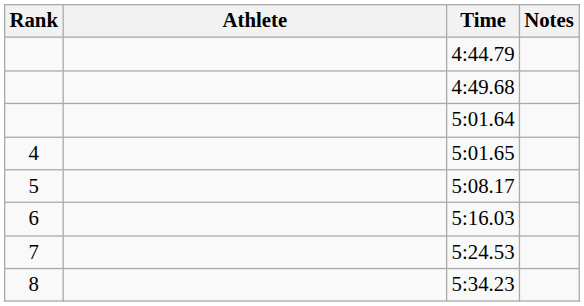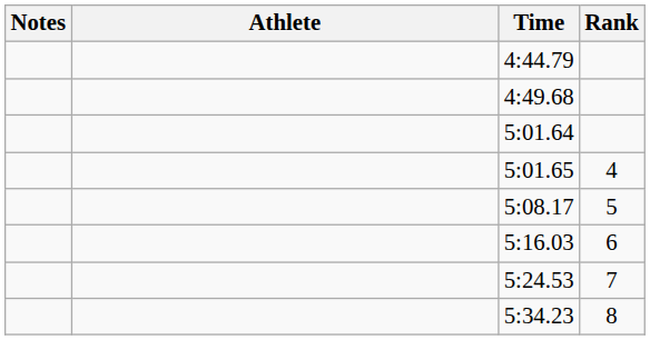columns swapped: Rank <-> Notes
